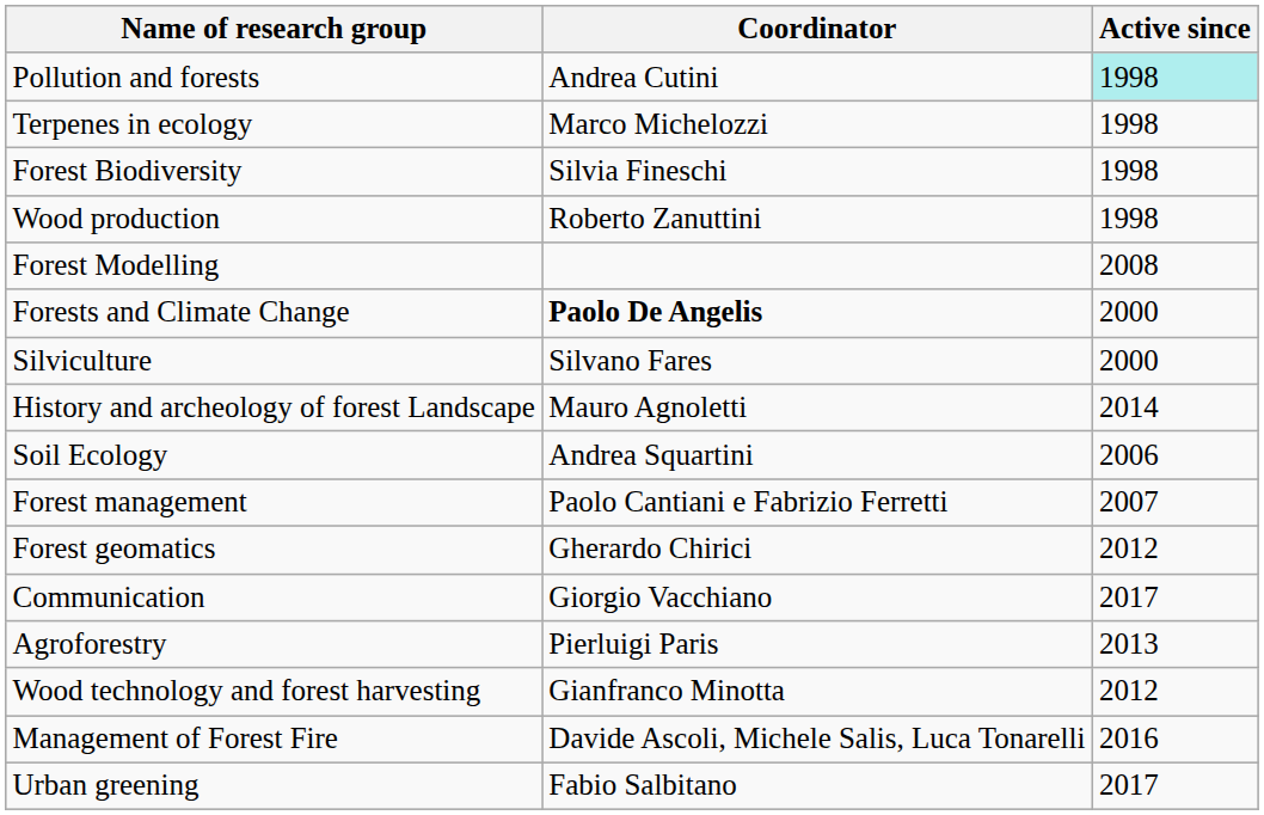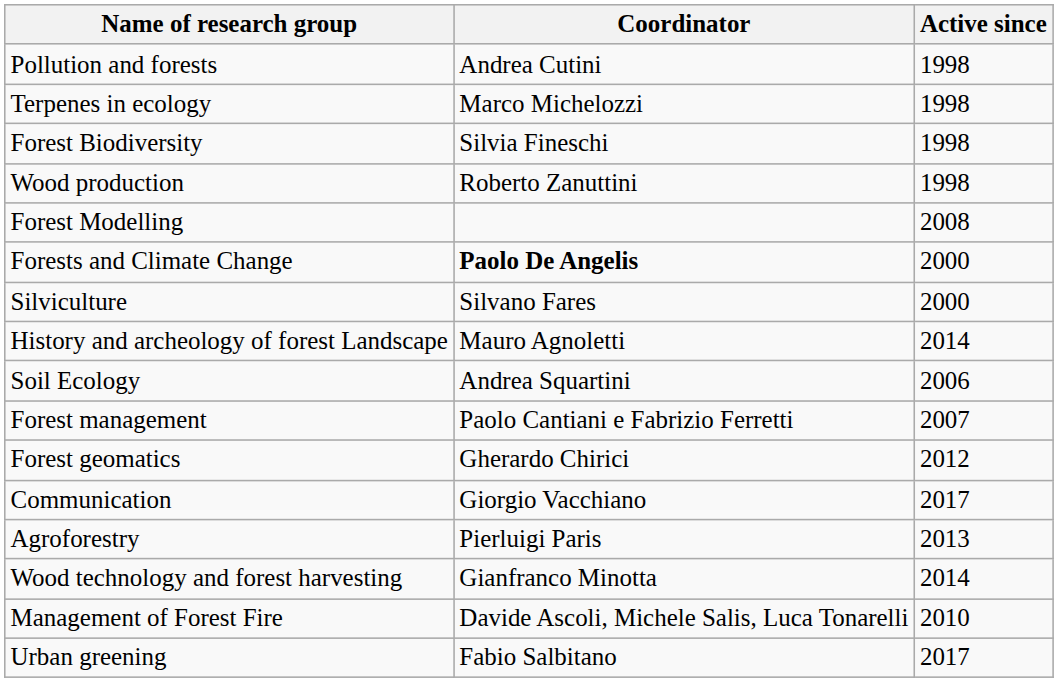Pollution and forests | Active since: paleturquoise background -> no background
Wood technology and forest harvesting | Active since: 2012 -> 2014
Management of Forest Fire | Active since: 2016 -> 2010
